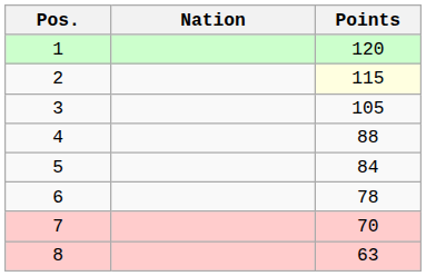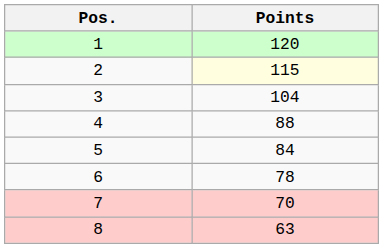- column: Nation
3 | Points: 105 -> 104
